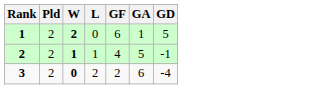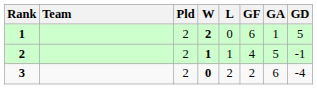+ column: Team
